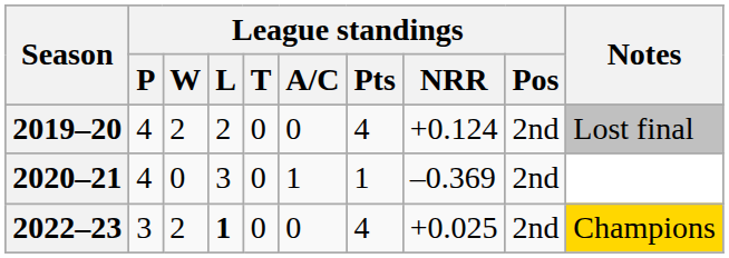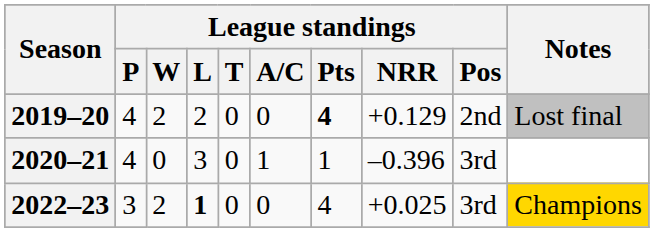2019–20 | League standings / Pts: normal -> bold
2019–20 | League standings / NRR: +0.124 -> +0.129
2020–21 | League standings / NRR: –0.369 -> –0.396
2020–21 | League standings / Pos: 2nd -> 3rd
2022–23 | League standings / Pos: 2nd -> 3rd
